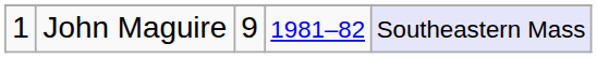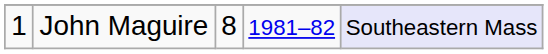John Maguire | column 3: 9 -> 8
